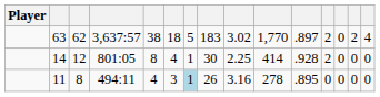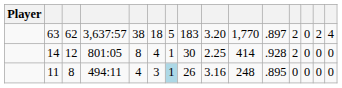63 | column 9: 3.02 -> 3.20
11 | column 10: 278 -> 248
